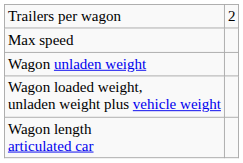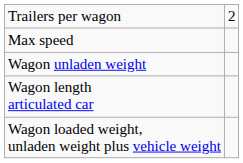rows swapped: Wagon loaded weight, unladen weight plus vehicle weight <-> Wagon length articulated car
